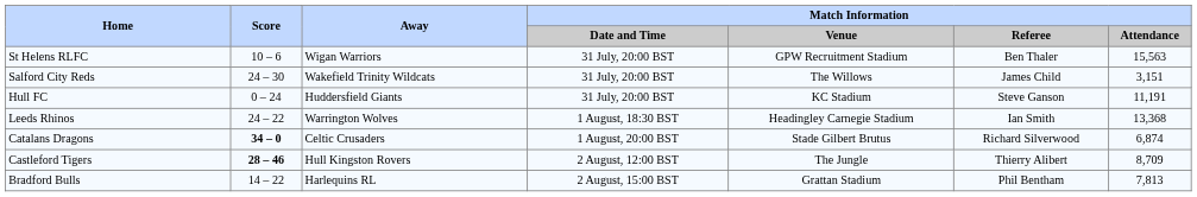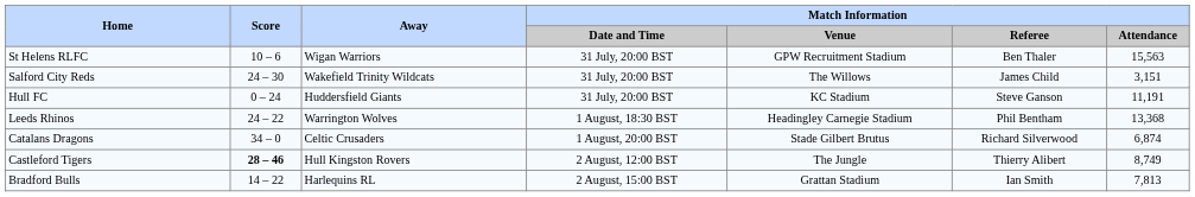Leeds Rhinos | Match Information / Referee: Ian Smith -> Phil Bentham
Catalans Dragons | Score: bold -> normal
Castleford Tigers | Match Information / Attendance: 8,709 -> 8,749
Bradford Bulls | Match Information / Referee: Phil Bentham -> Ian Smith
